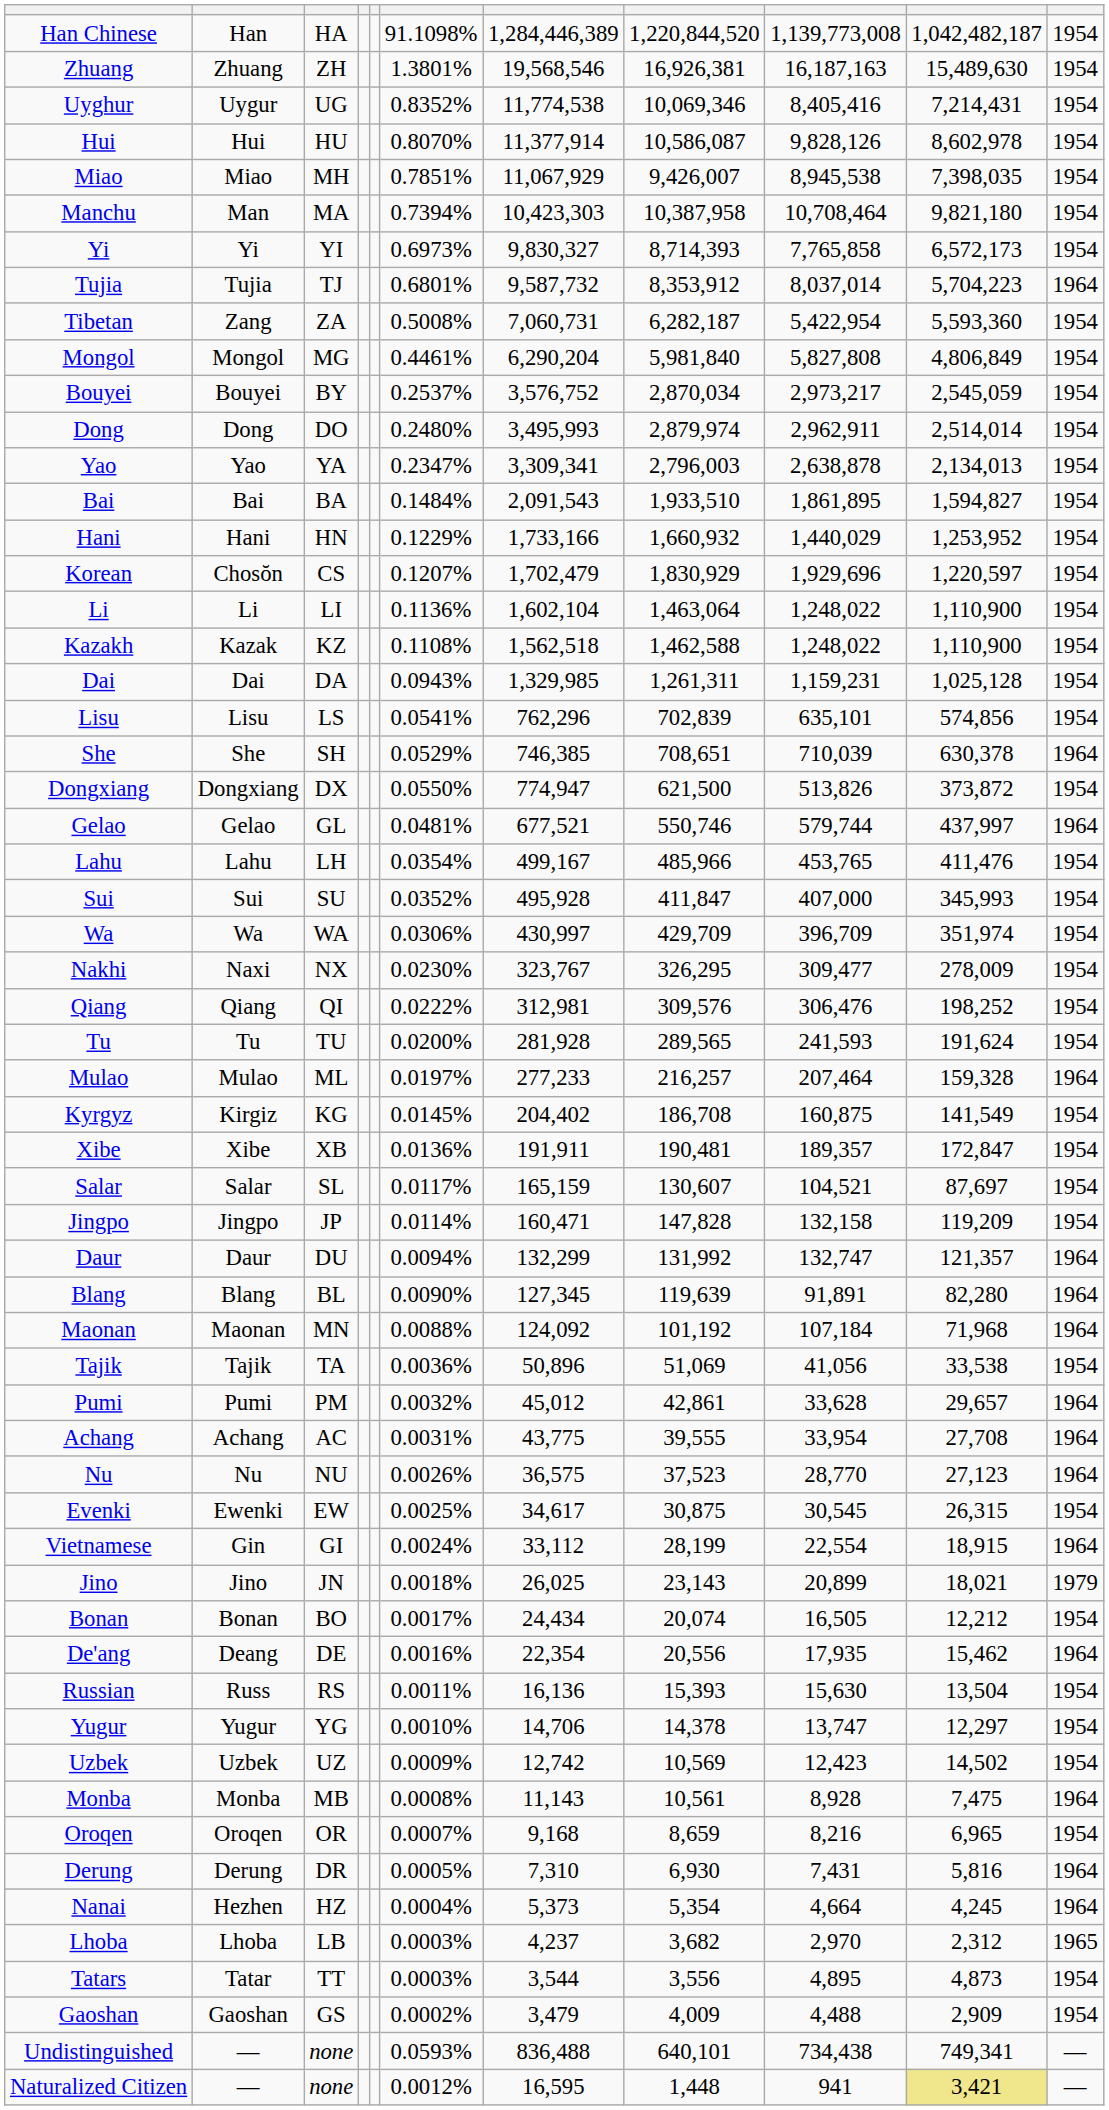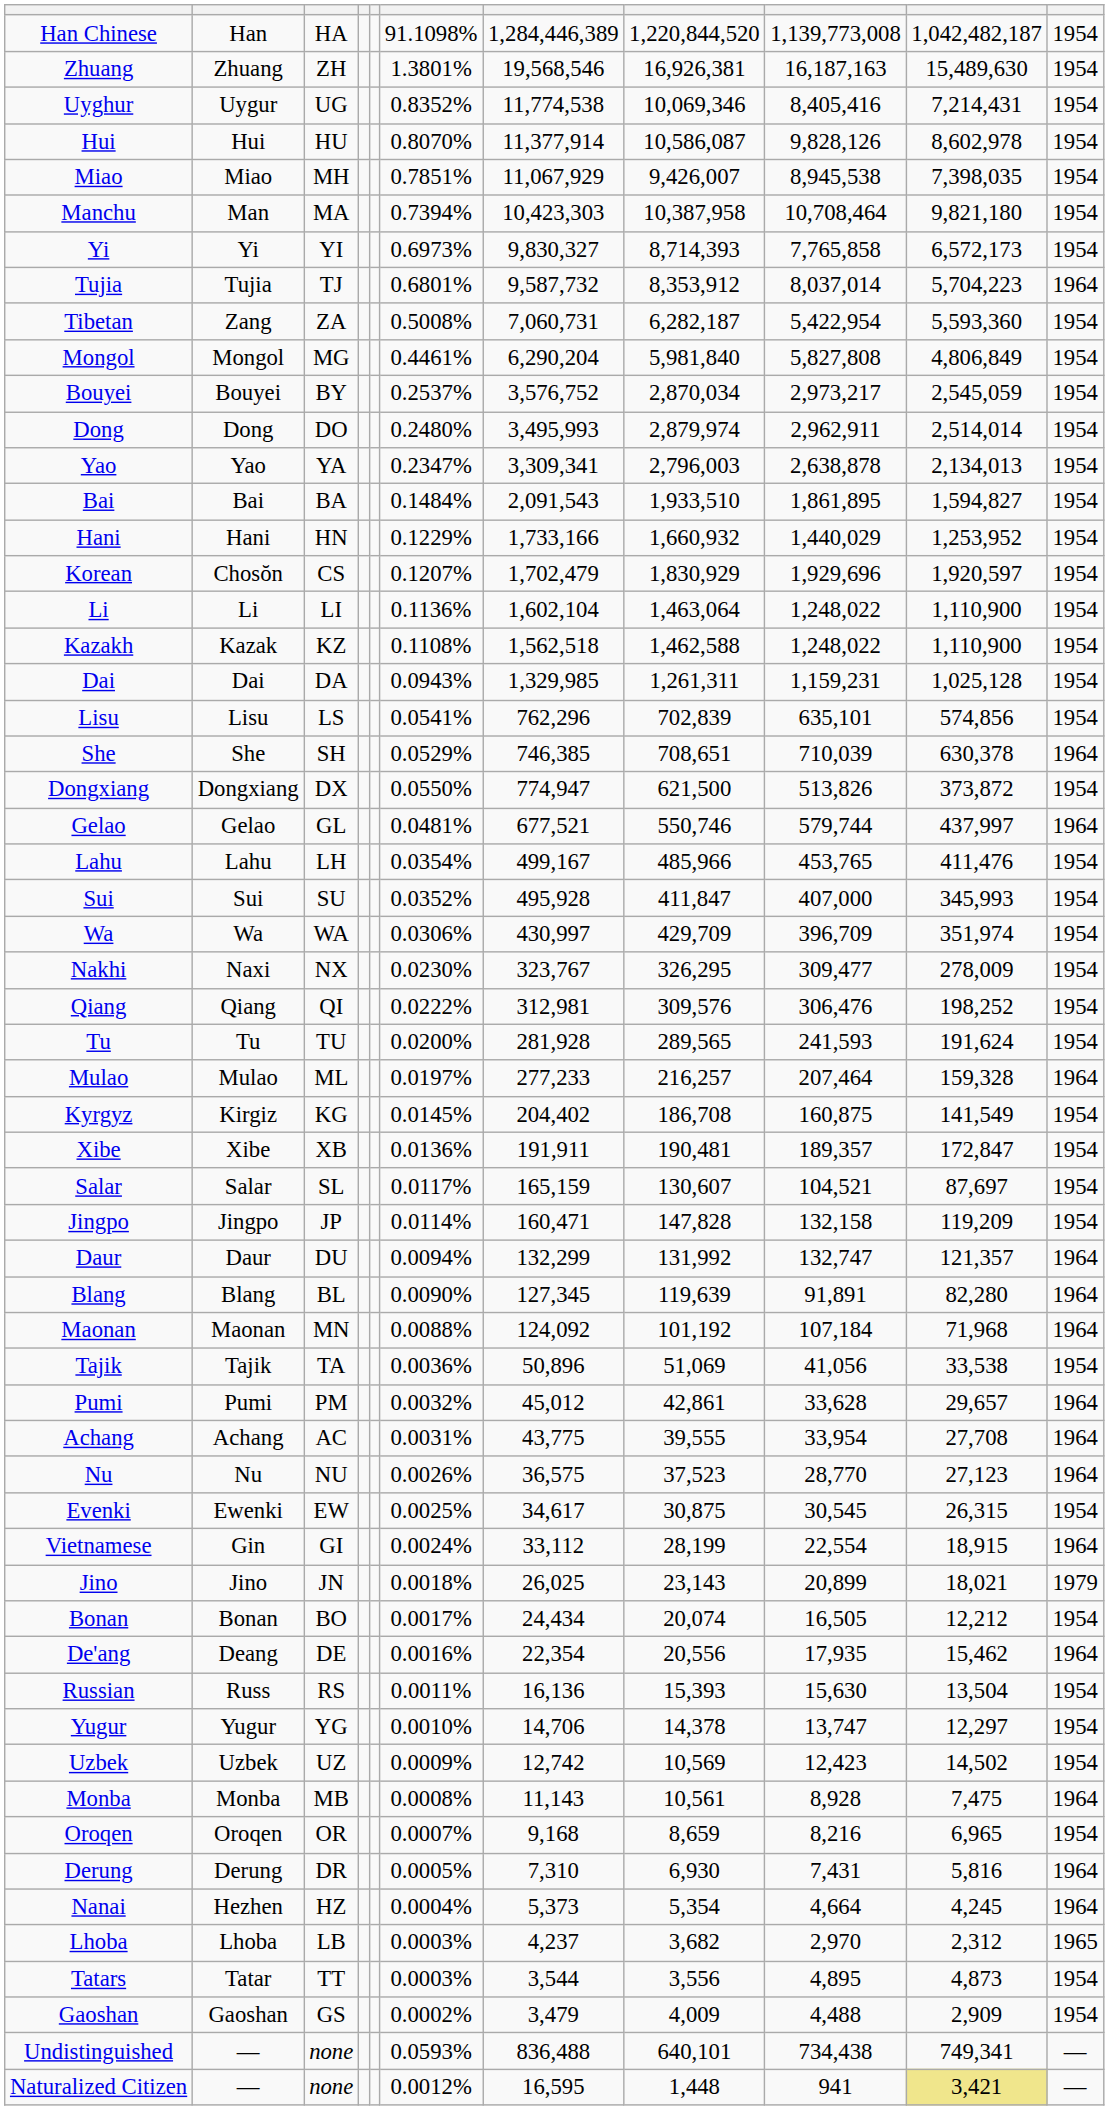Korean | column 10: 1,220,597 -> 1,920,597
